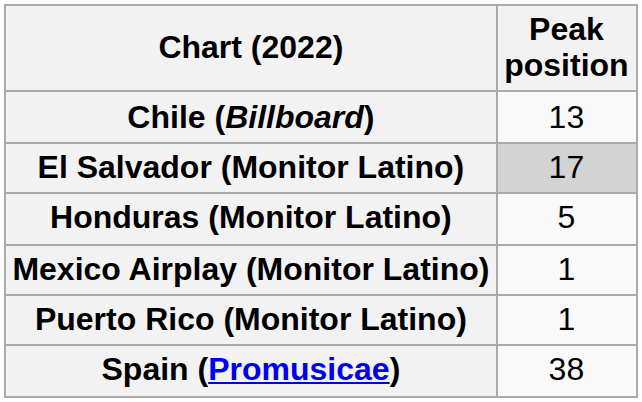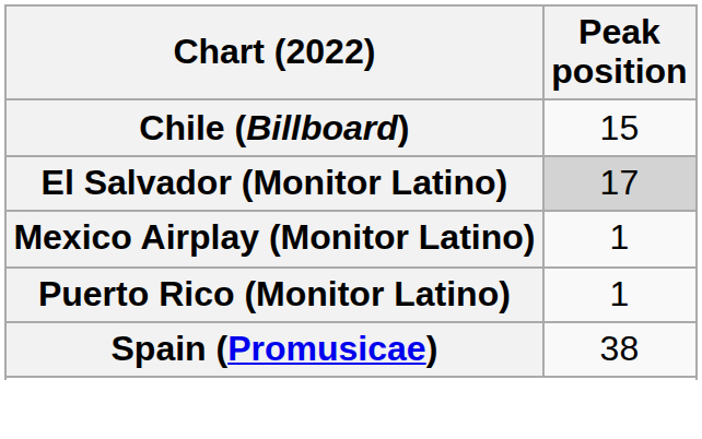Chile (Billboard) | Peak position: 13 -> 15
- row: Honduras (Monitor Latino) | 5
